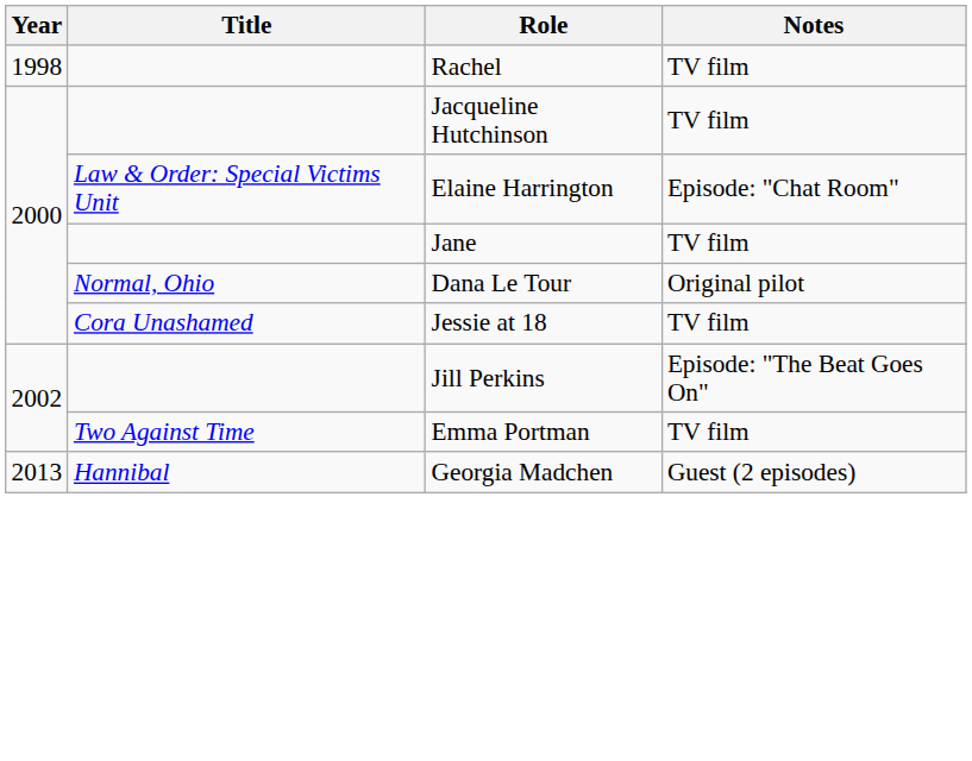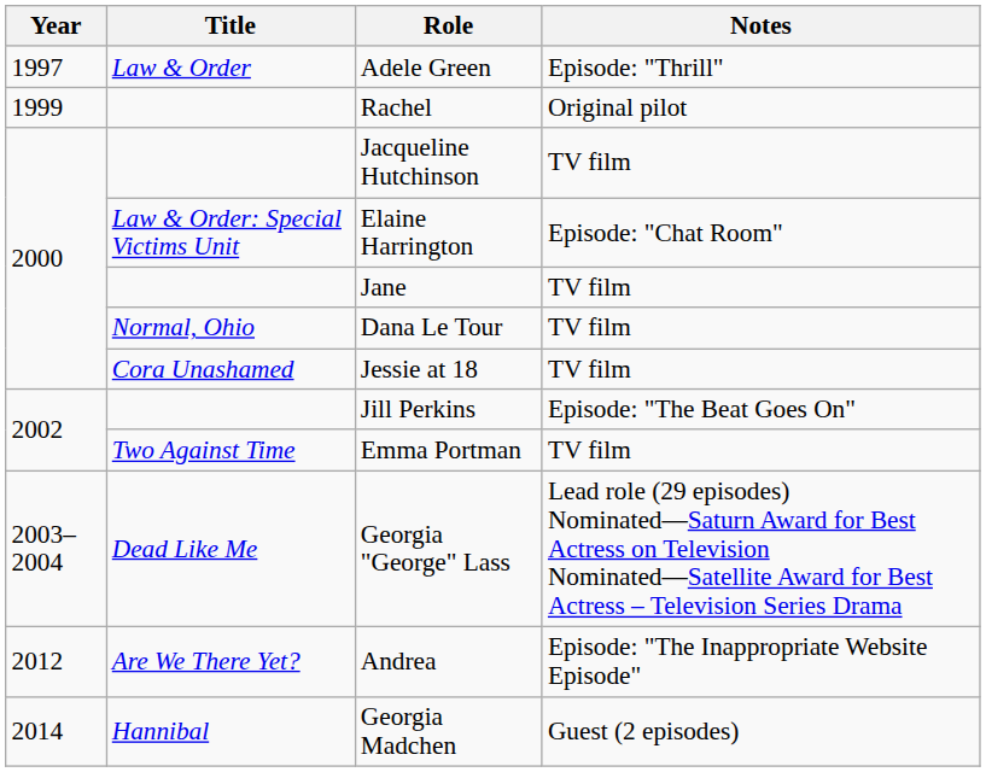+ row: 1997 | Law & Order | Adele Green | Episode: "Thrill"
Rachel | Year: 1998 -> 1999
Rachel | Notes: TV film -> Original pilot
Dana Le Tour | Notes: Original pilot -> TV film
+ row: 2003–2004 | Dead Like Me | Georgia "George" Lass | Lead role (29 episodes) Nominated—Saturn Award for Best Actress on Television Nominated—Satellite Award for Best Actress – Television Series Drama
+ row: 2012 | Are We There Yet? | Andrea | Episode: "The Inappropriate Website Episode"
Georgia Madchen | Year: 2013 -> 2014
